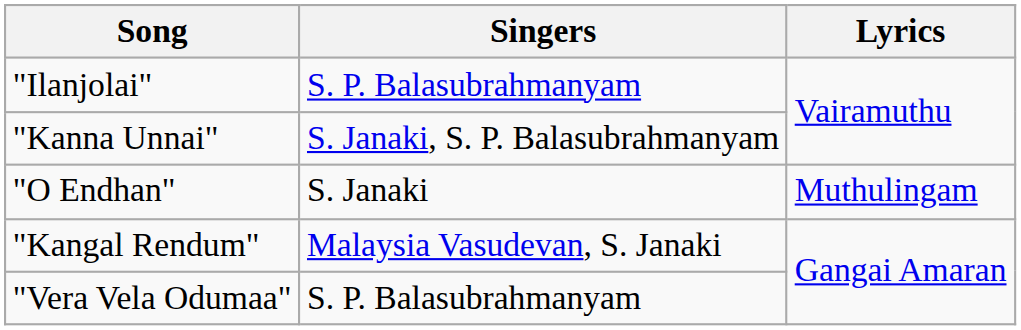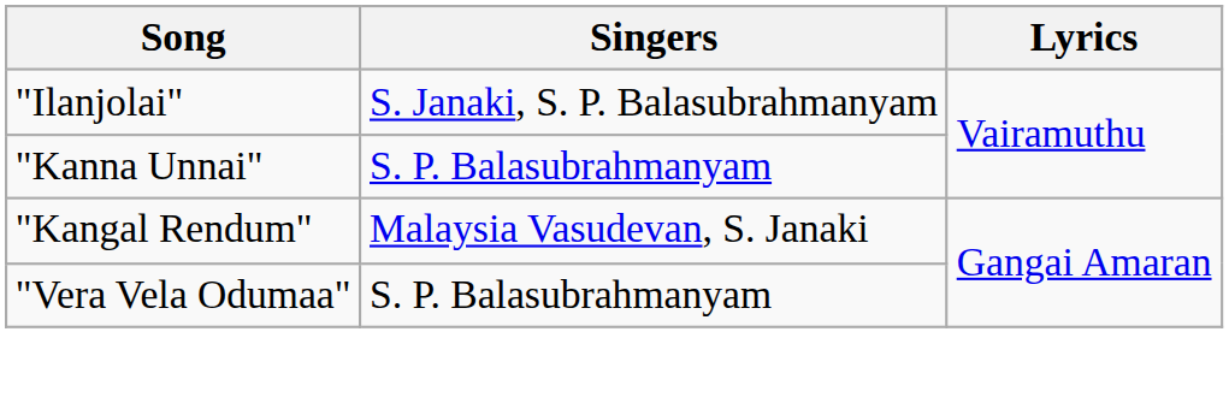"Ilanjolai" | Singers: S. P. Balasubrahmanyam -> S. Janaki, S. P. Balasubrahmanyam
"Kanna Unnai" | Singers: S. Janaki, S. P. Balasubrahmanyam -> S. P. Balasubrahmanyam
- row: "O Endhan" | S. Janaki | Muthulingam
